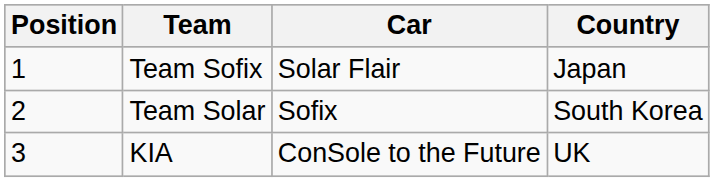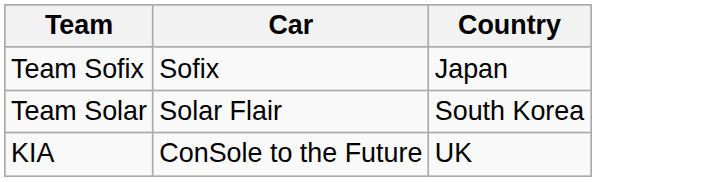- column: Position | 1 | 2 | 3
Team Sofix | Car: Solar Flair -> Sofix
Team Solar | Car: Sofix -> Solar Flair
